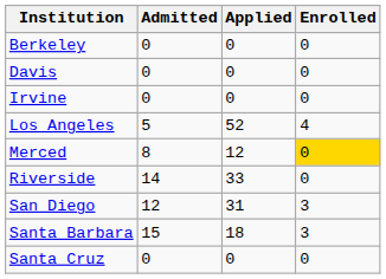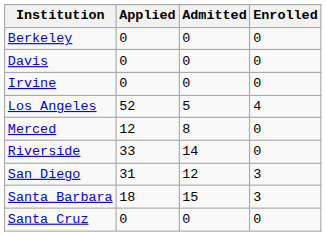columns swapped: Applied <-> Admitted
Merced | Enrolled: gold background -> no background
